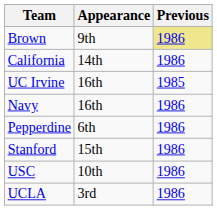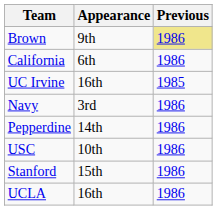California | Appearance: 14th -> 6th
Navy | Appearance: 16th -> 3rd
Pepperdine | Appearance: 6th -> 14th
rows swapped: USC <-> Stanford
UCLA | Appearance: 3rd -> 16th
